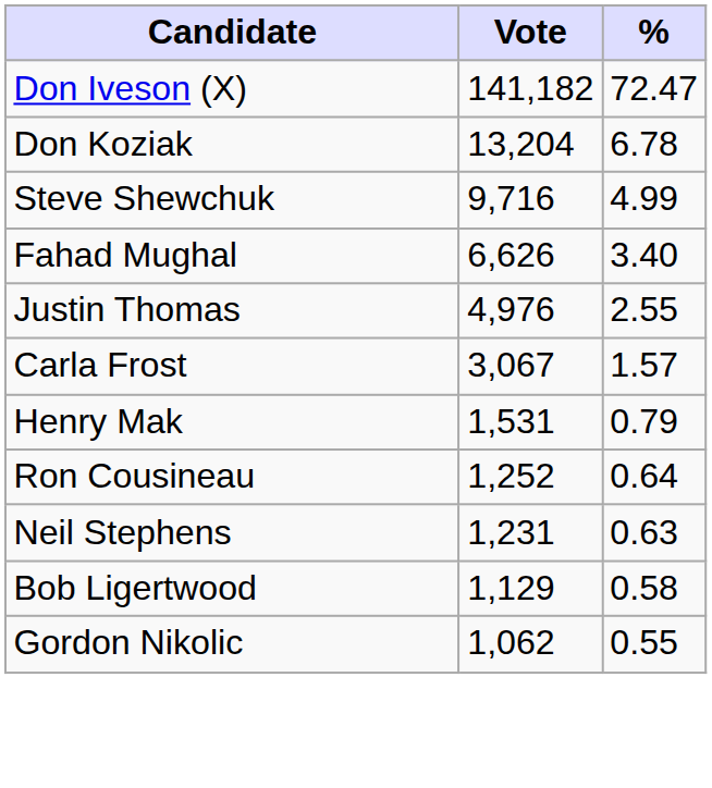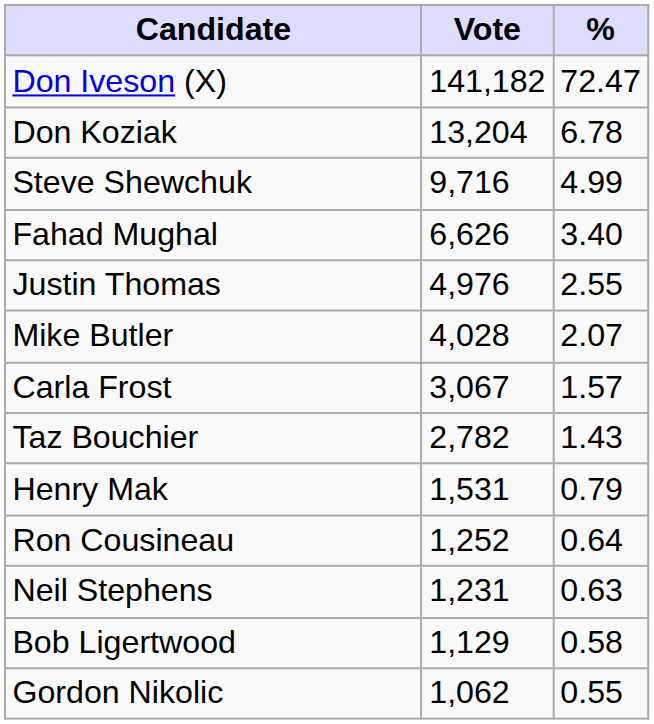+ row: Mike Butler | 4,028 | 2.07
+ row: Taz Bouchier | 2,782 | 1.43
